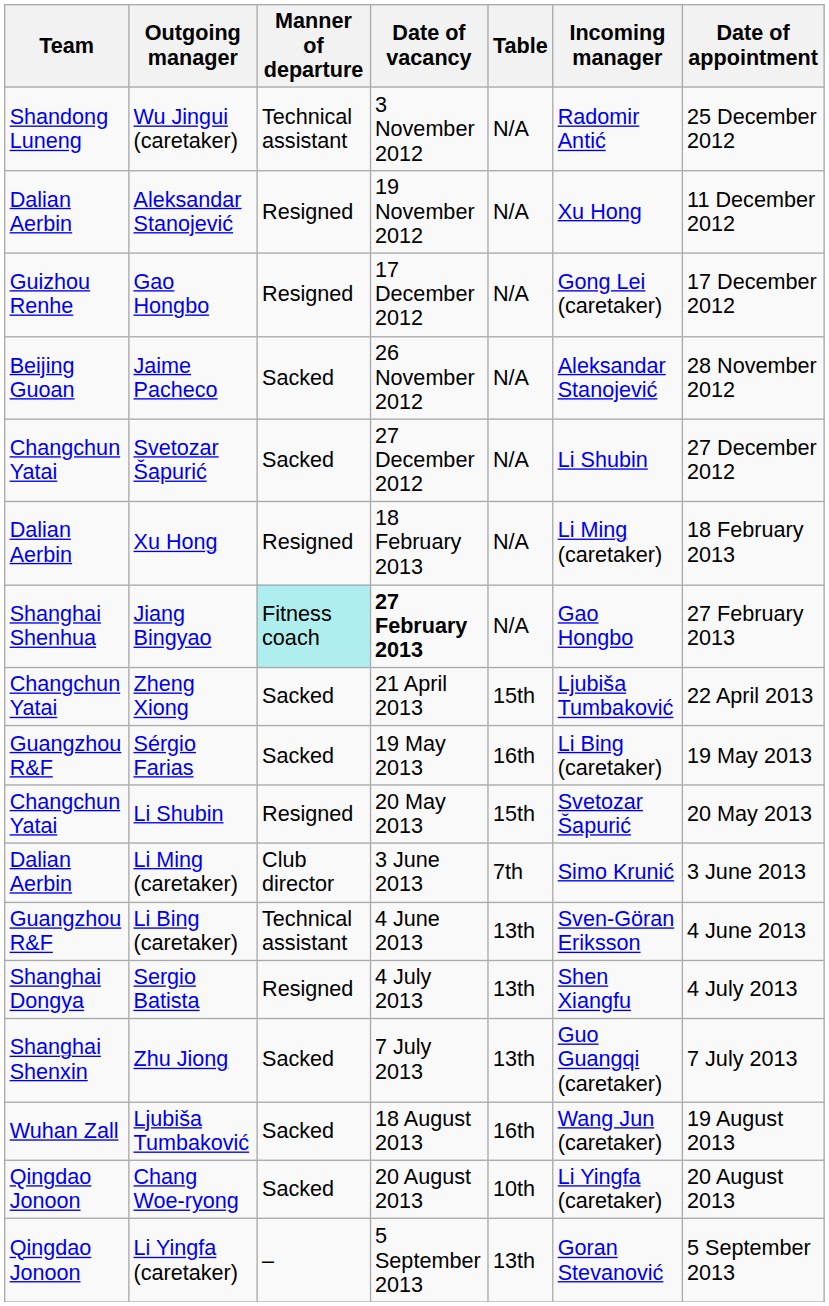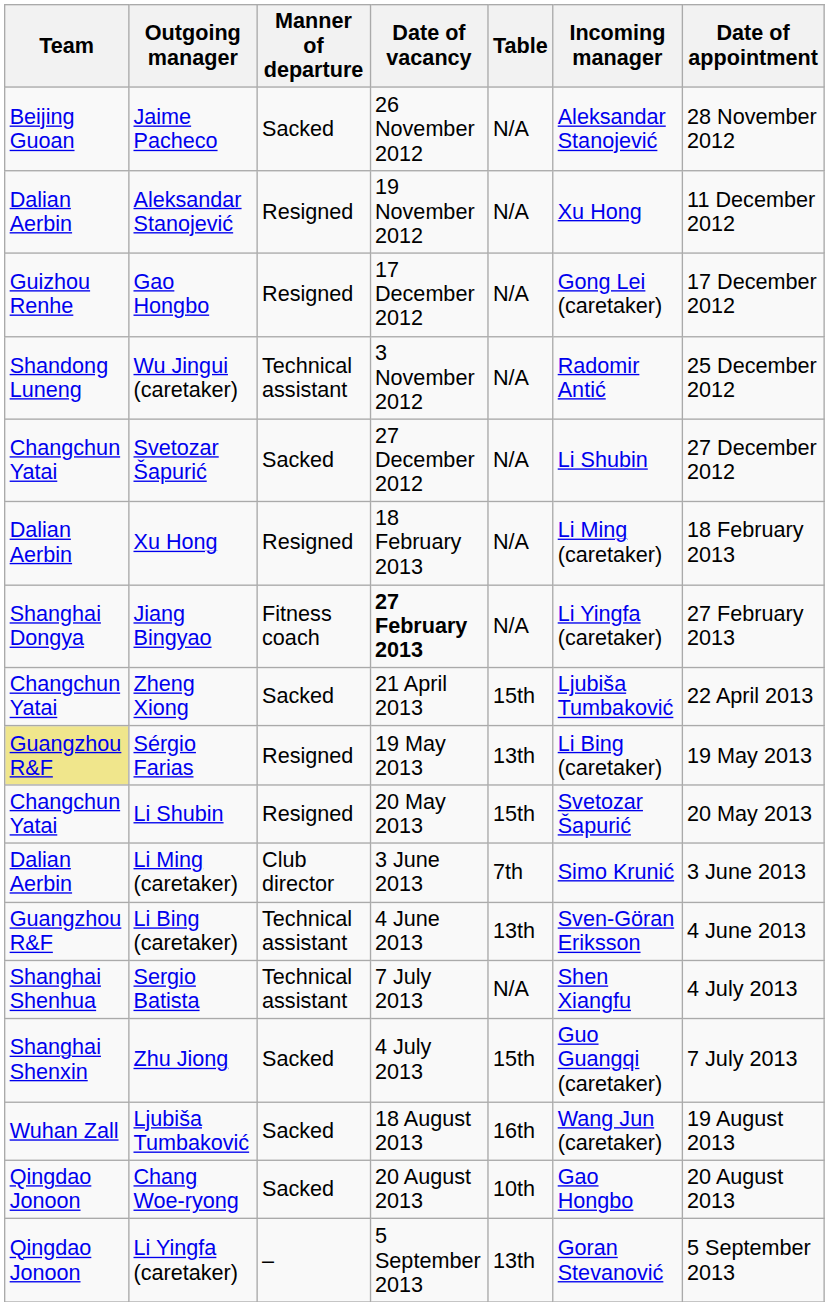rows swapped: Jaime Pacheco <-> Wu Jingui (caretaker)
Jiang Bingyao | Team: Shanghai Shenhua -> Shanghai Dongya
Jiang Bingyao | Manner of departure: paleturquoise background -> no background
Jiang Bingyao | Incoming manager: Gao Hongbo -> Li Yingfa (caretaker)
Sérgio Farias | Team: no background -> khaki background
Sérgio Farias | Manner of departure: Sacked -> Resigned
Sérgio Farias | Table: 16th -> 13th
Sergio Batista | Team: Shanghai Dongya -> Shanghai Shenhua
Sergio Batista | Manner of departure: Resigned -> Technical assistant
Sergio Batista | Date of vacancy: 4 July 2013 -> 7 July 2013
Sergio Batista | Table: 13th -> N/A
Zhu Jiong | Date of vacancy: 7 July 2013 -> 4 July 2013
Zhu Jiong | Table: 13th -> 15th
Chang Woe-ryong | Incoming manager: Li Yingfa (caretaker) -> Gao Hongbo
